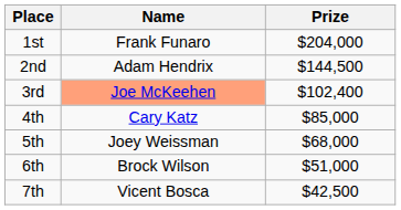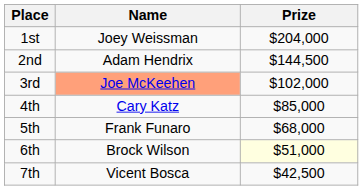1st | Name: Frank Funaro -> Joey Weissman
3rd | Prize: $102,400 -> $102,000
5th | Name: Joey Weissman -> Frank Funaro
6th | Prize: no background -> lightyellow background
